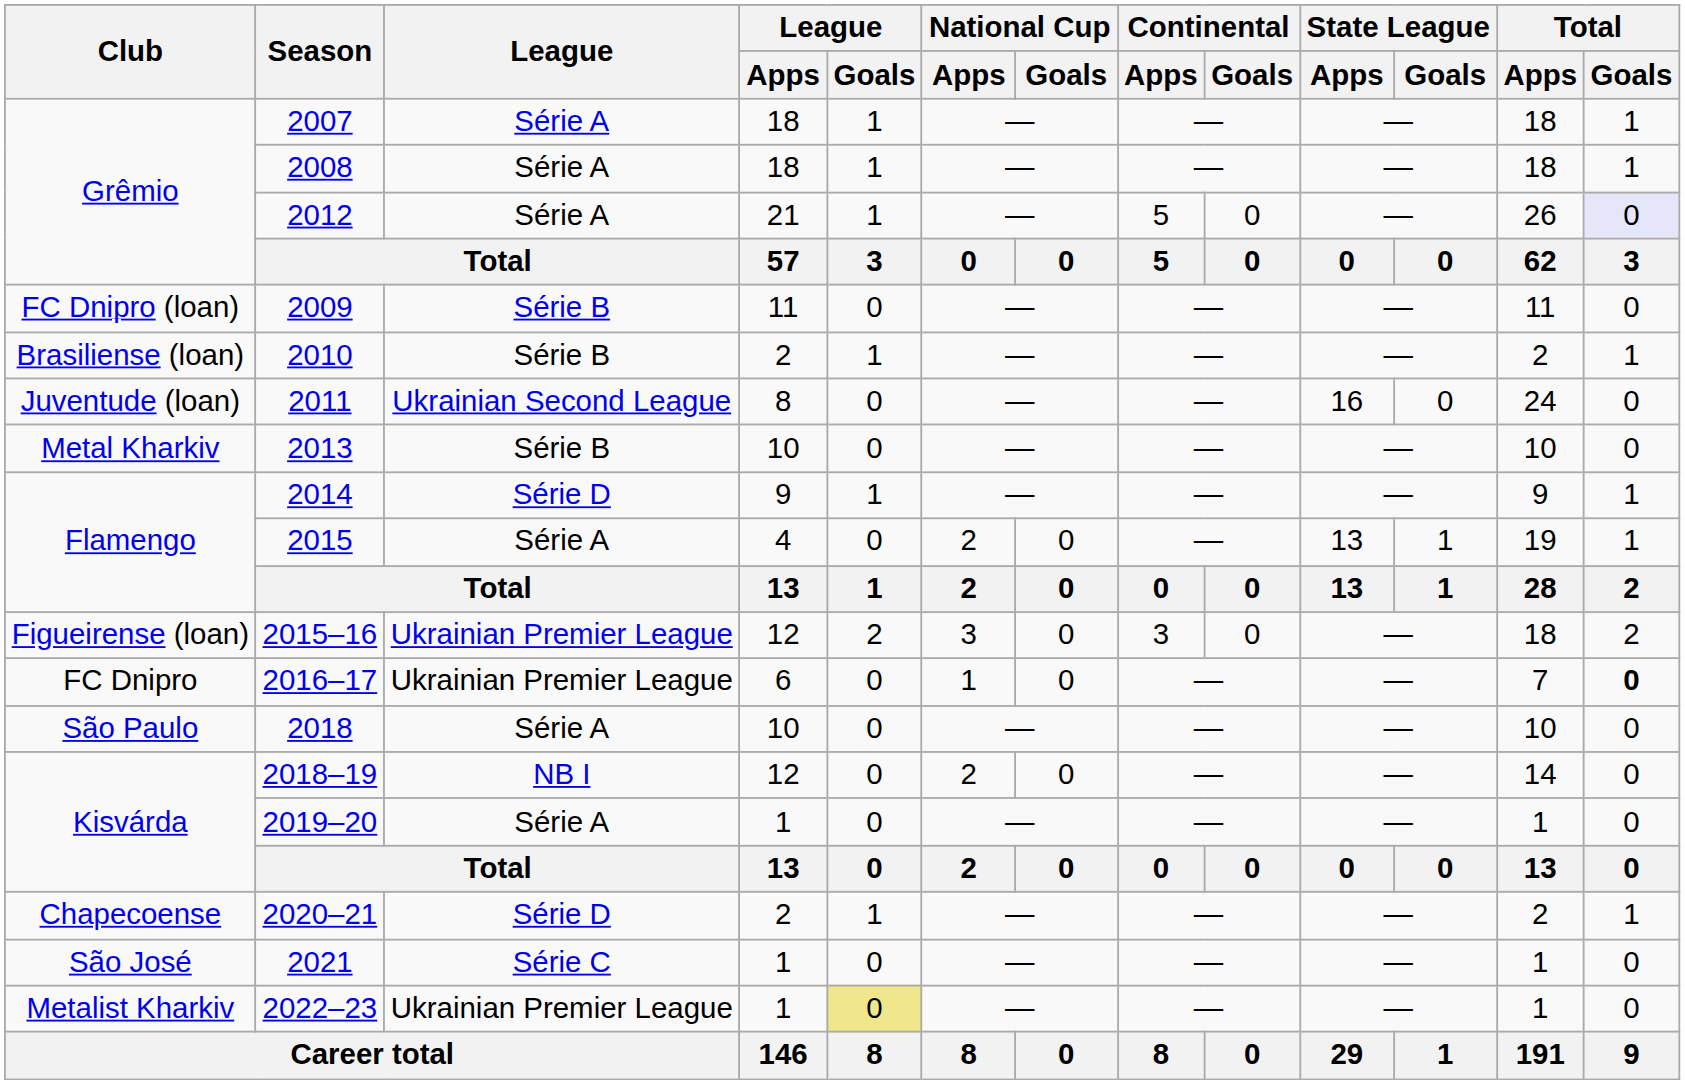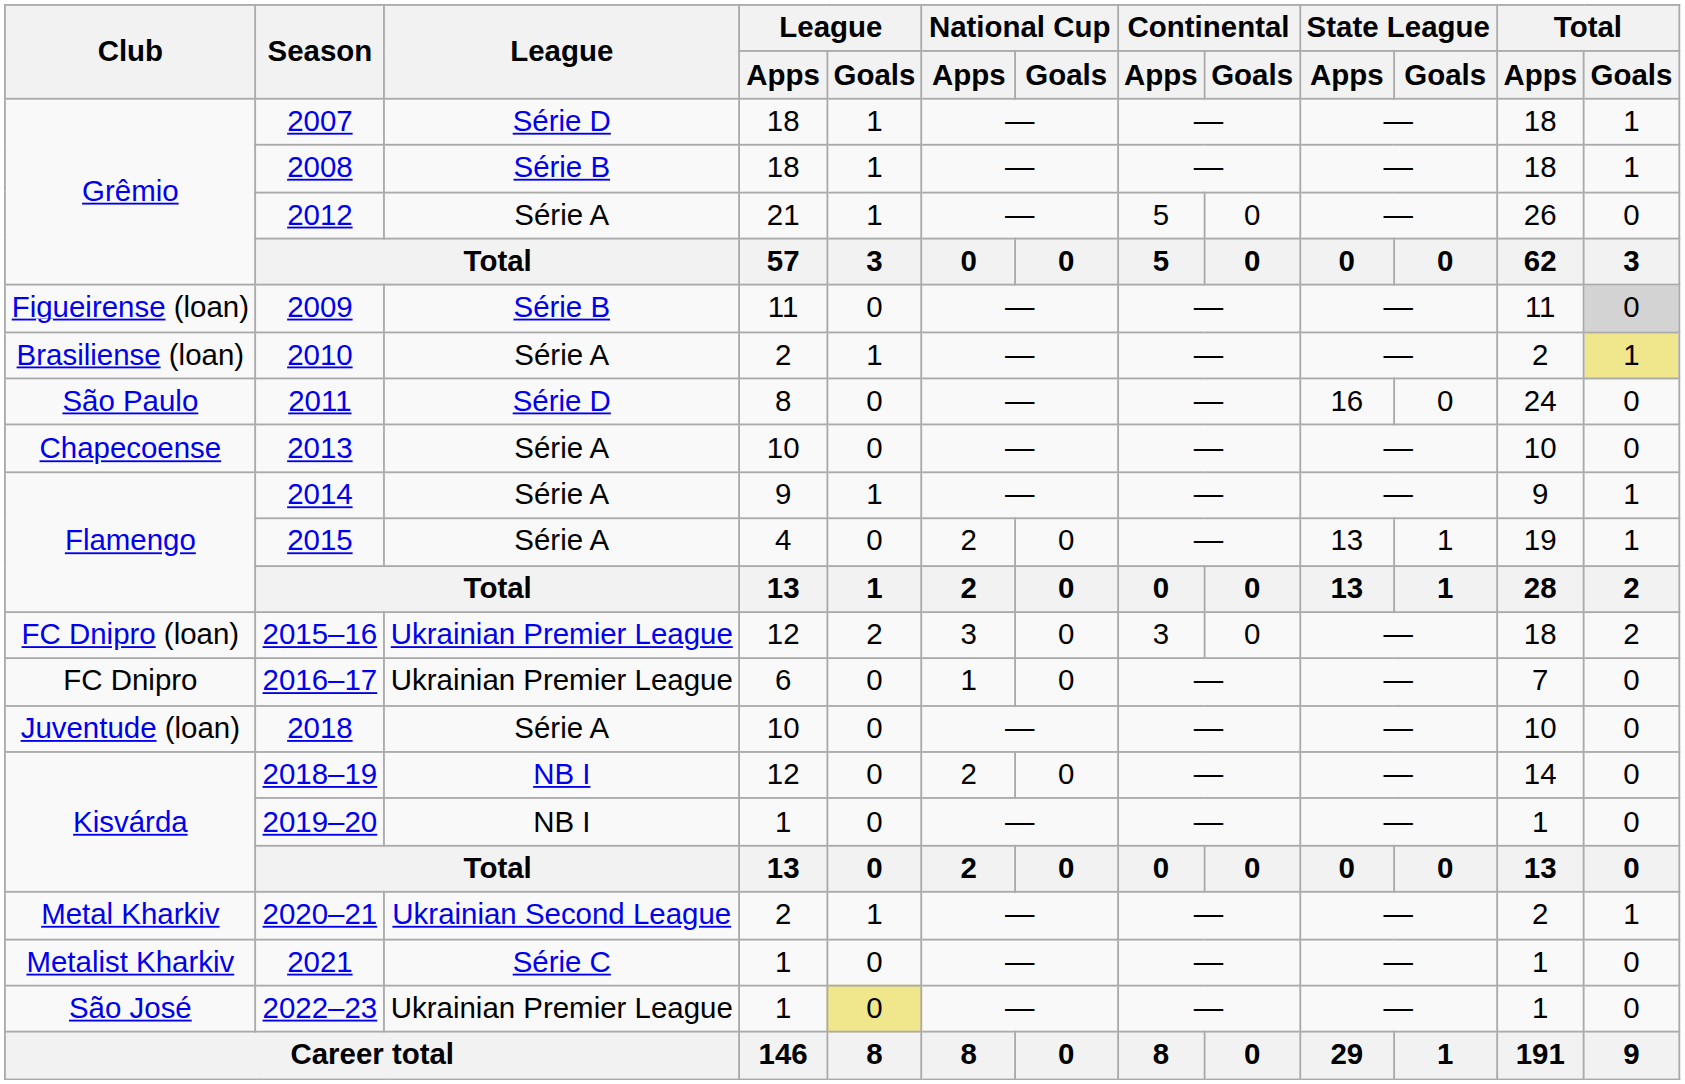2007 | League: Série A -> Série D
2008 | League: Série A -> Série B
2012 | Total / Goals: lavender background -> no background
2009 | Club: FC Dnipro (loan) -> Figueirense (loan)
2009 | Total / Goals: no background -> lightgrey background
2010 | League: Série B -> Série A
2010 | Total / Goals: no background -> khaki background
2011 | Club: Juventude (loan) -> São Paulo
2011 | League: Ukrainian Second League -> Série D
2013 | Club: Metal Kharkiv -> Chapecoense
2013 | League: Série B -> Série A
2014 | League: Série D -> Série A
2015–16 | Club: Figueirense (loan) -> FC Dnipro (loan)
2016–17 | Total / Goals: bold -> normal
2018 | Club: São Paulo -> Juventude (loan)
2019–20 | League: Série A -> NB I
2020–21 | Club: Chapecoense -> Metal Kharkiv
2020–21 | League: Série D -> Ukrainian Second League
2021 | Club: São José -> Metalist Kharkiv
2022–23 | Club: Metalist Kharkiv -> São José
